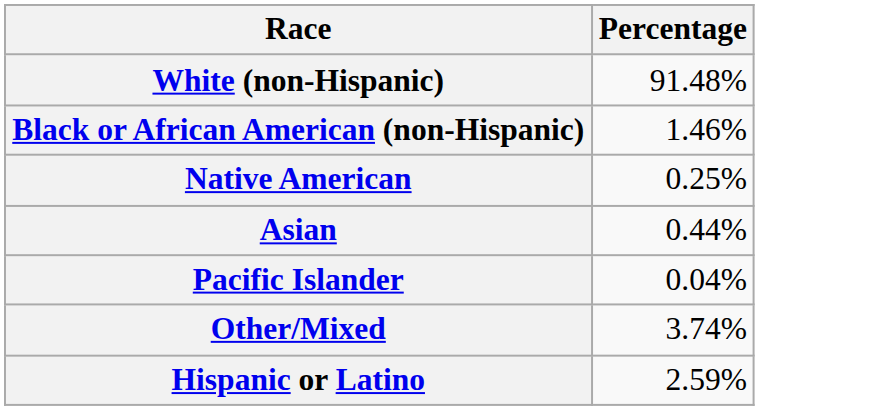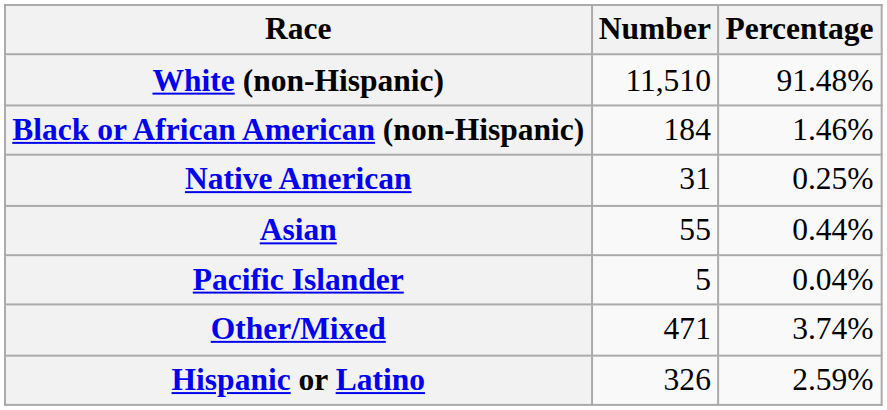+ column: Number | 11,510 | 184 | 31 | 55 | 5 | 471 | 326
